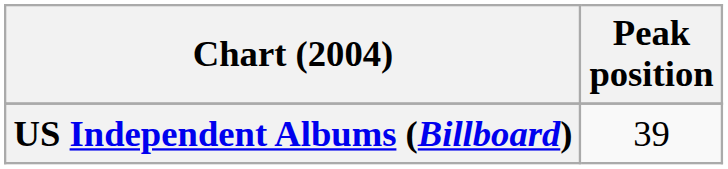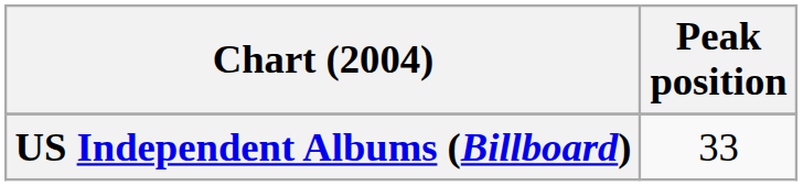US Independent Albums (Billboard) | Peak position: 39 -> 33
